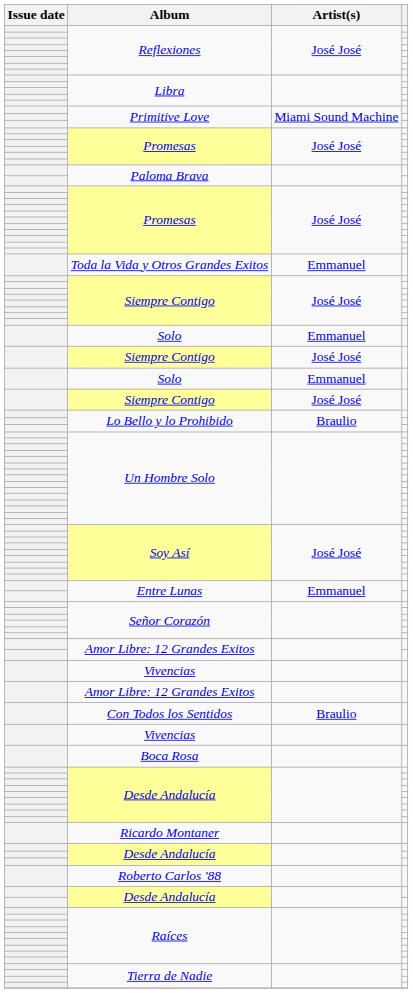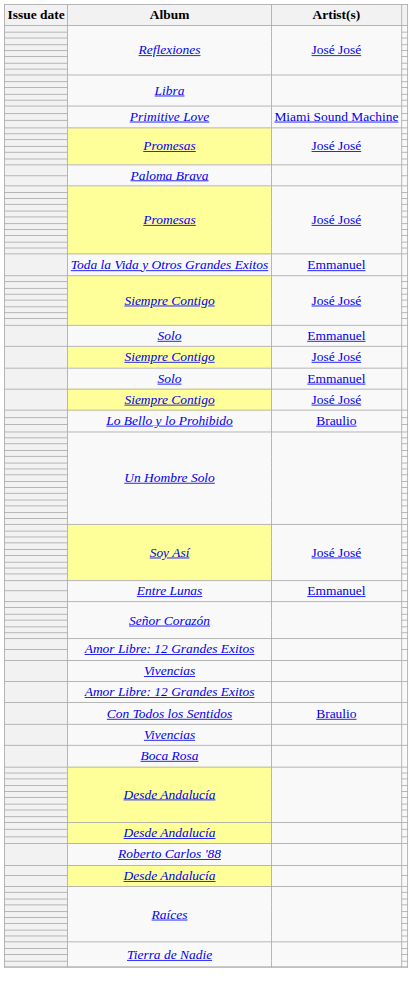- row: Ricardo Montaner
